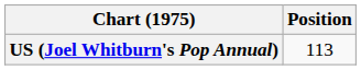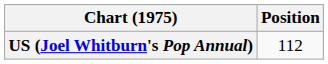US (Joel Whitburn's Pop Annual) | Position: 113 -> 112
